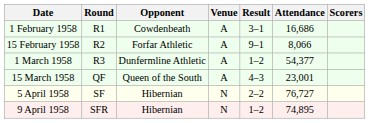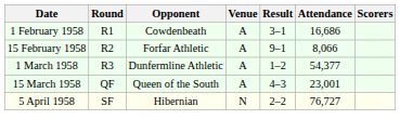- row: 9 April 1958 | SFR | Hibernian | N | 1–2 | 74,895
